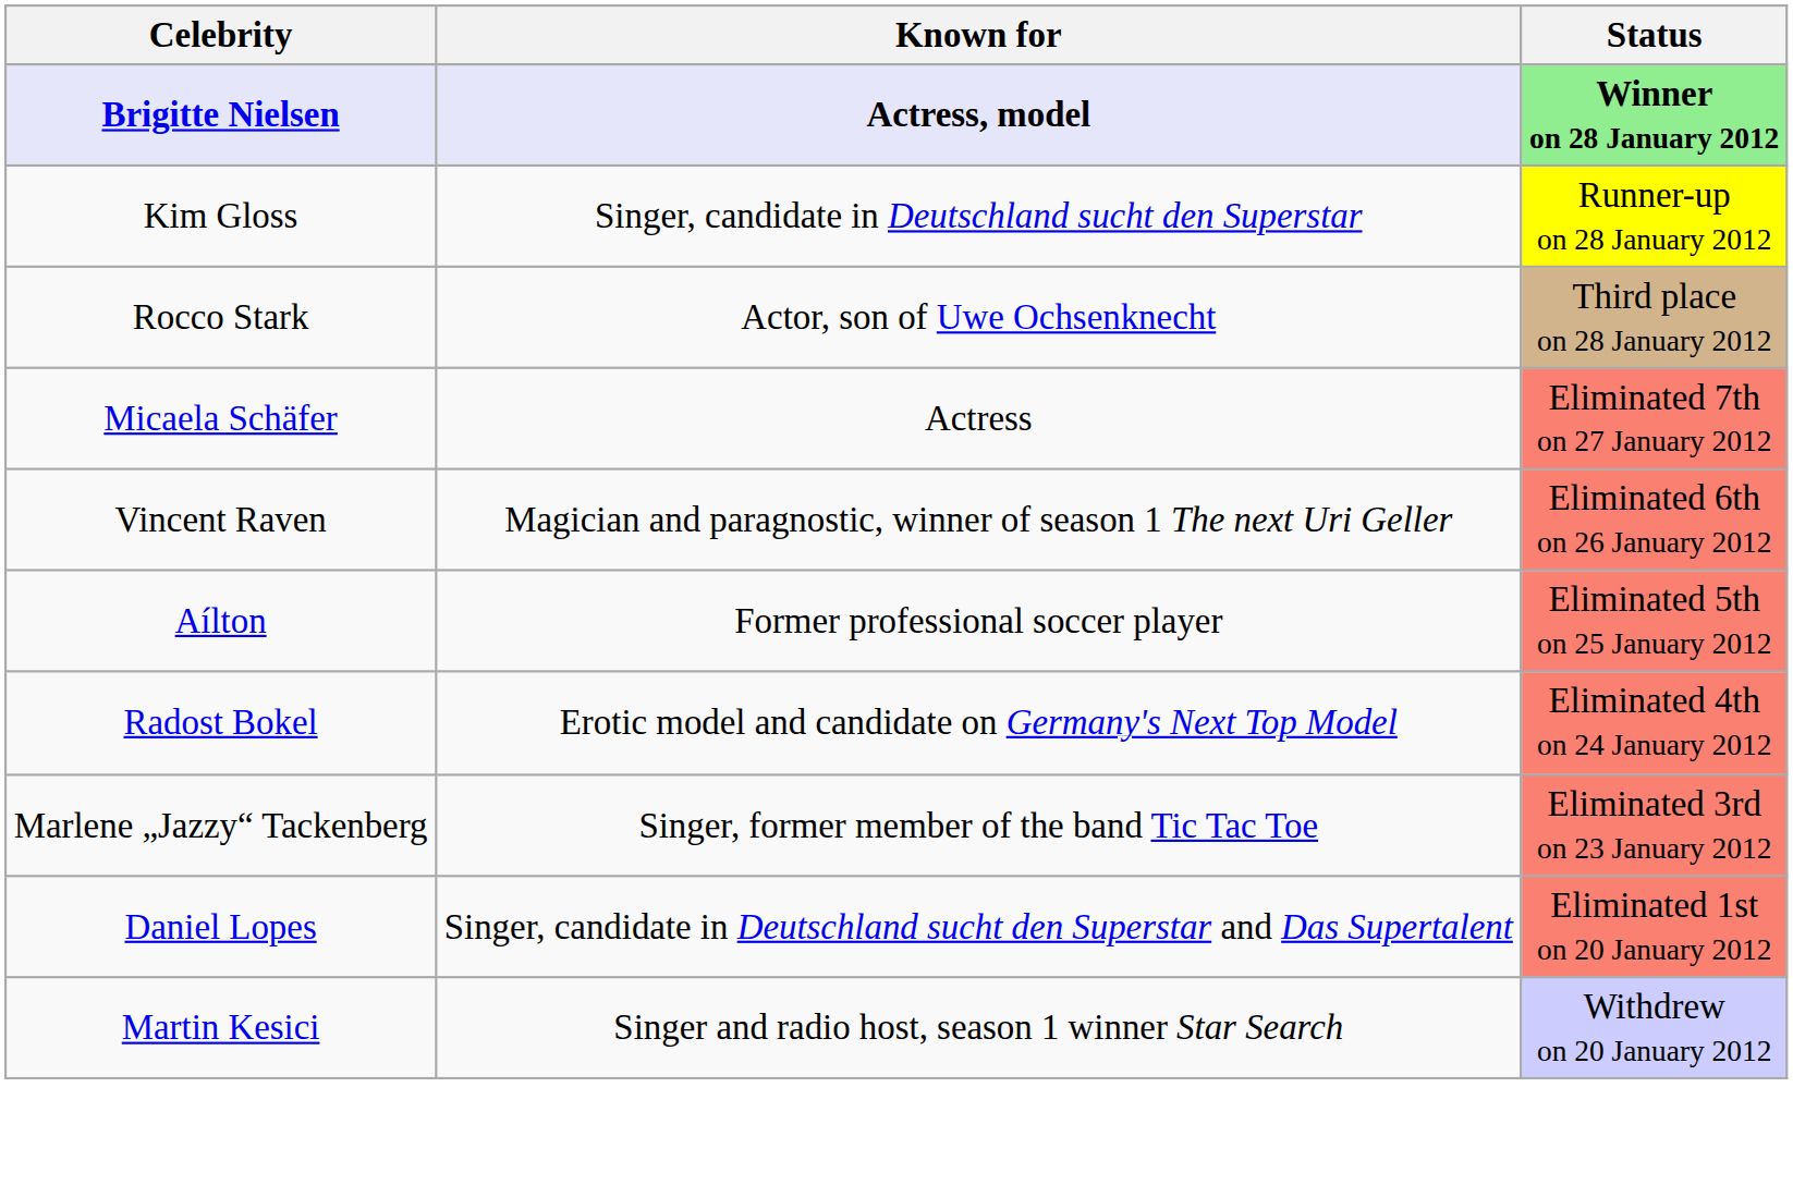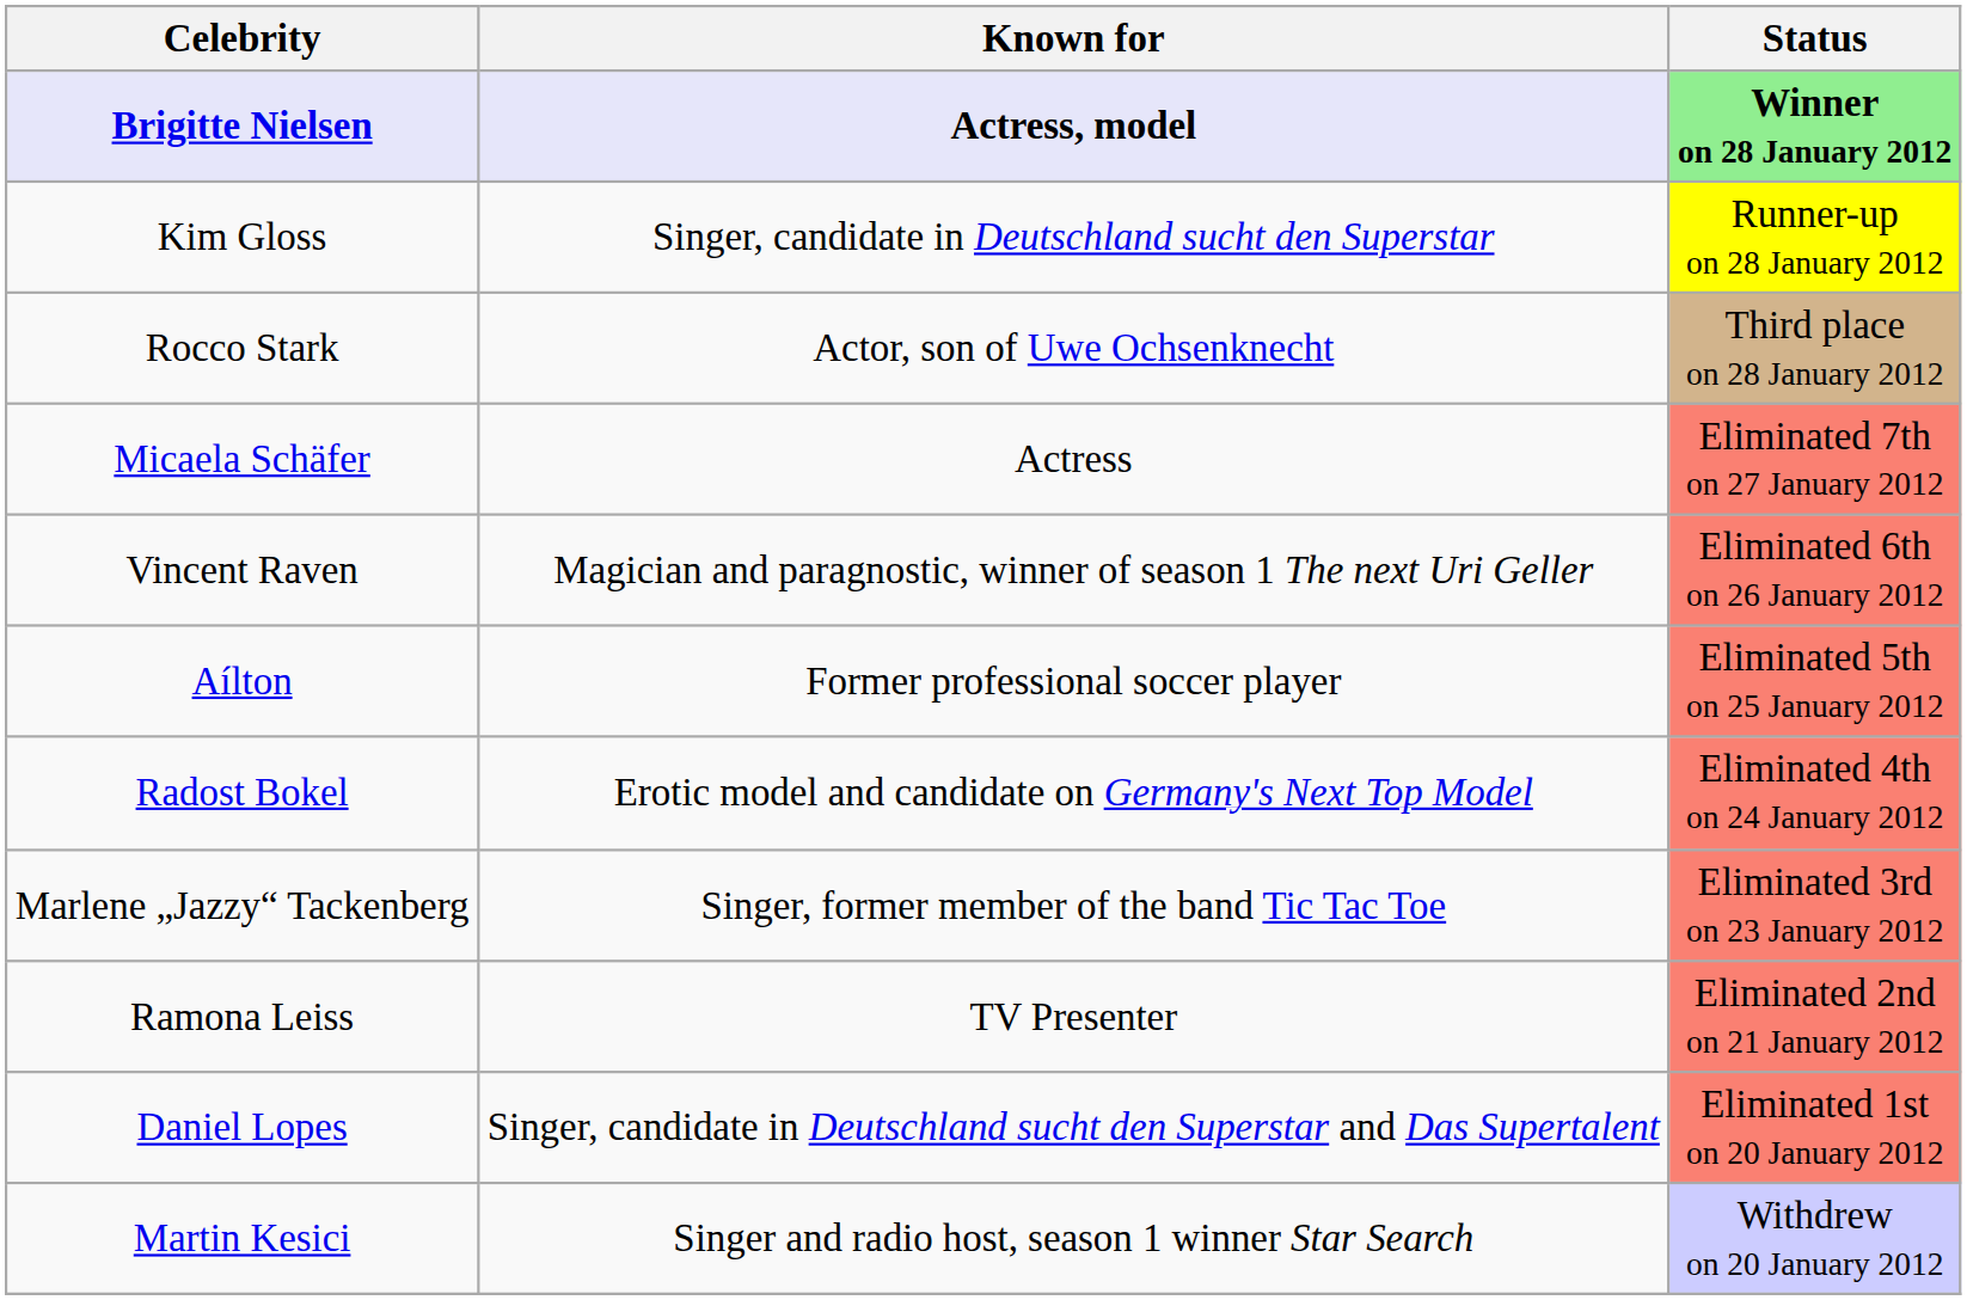+ row: Ramona Leiss | TV Presenter | Eliminated 2nd on 21 January 2012
